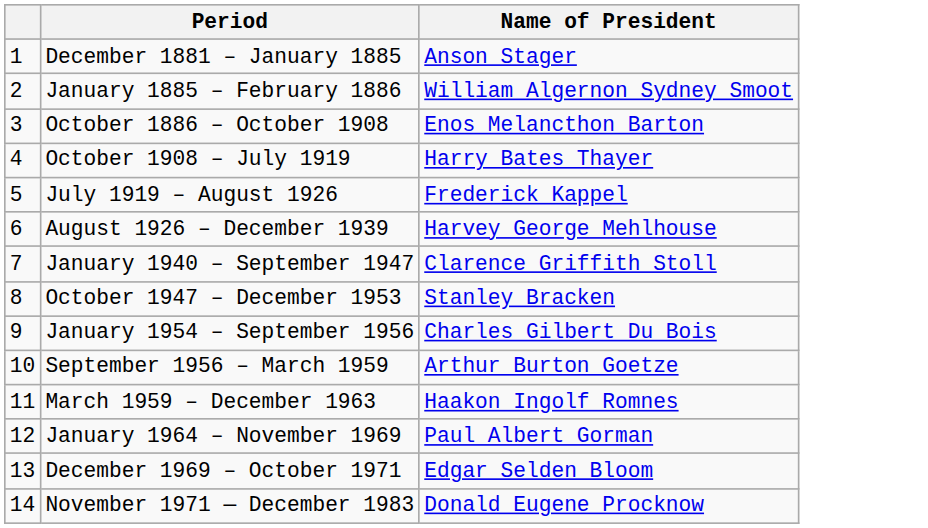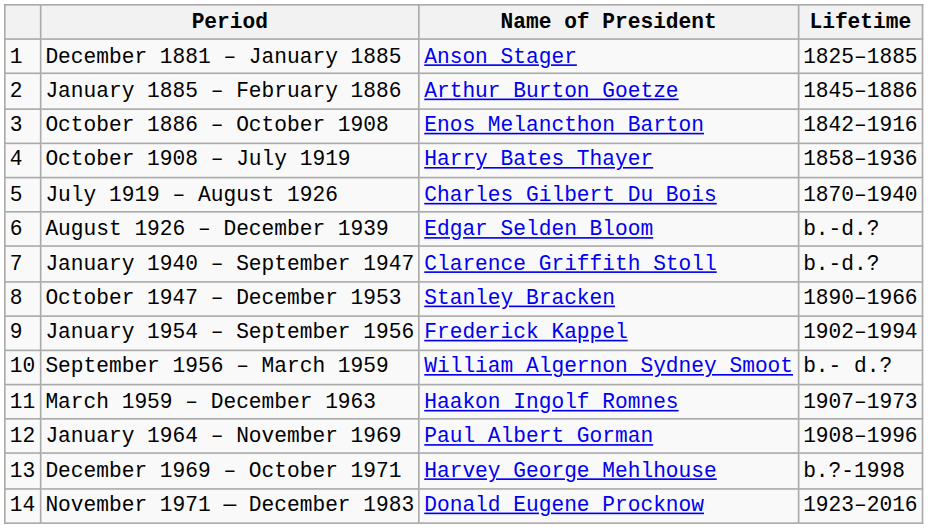+ column: Lifetime | 1825–1885 | 1845–1886 | 1842–1916 | 1858–1936 | 1870–1940 | b.-d.? | b.-d.? | 1890–1966 | 1902–1994 | b.- d.? | 1907–1973 | 1908–1996 | b.?-1998 | 1923–2016
January 1885 – February 1886 | Name of President: William Algernon Sydney Smoot -> Arthur Burton Goetze
July 1919 – August 1926 | Name of President: Frederick Kappel -> Charles Gilbert Du Bois
August 1926 – December 1939 | Name of President: Harvey George Mehlhouse -> Edgar Selden Bloom
January 1954 – September 1956 | Name of President: Charles Gilbert Du Bois -> Frederick Kappel
September 1956 – March 1959 | Name of President: Arthur Burton Goetze -> William Algernon Sydney Smoot
December 1969 – October 1971 | Name of President: Edgar Selden Bloom -> Harvey George Mehlhouse
